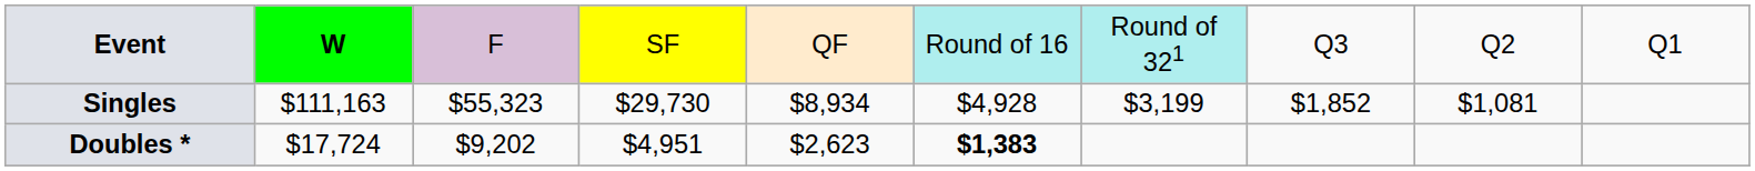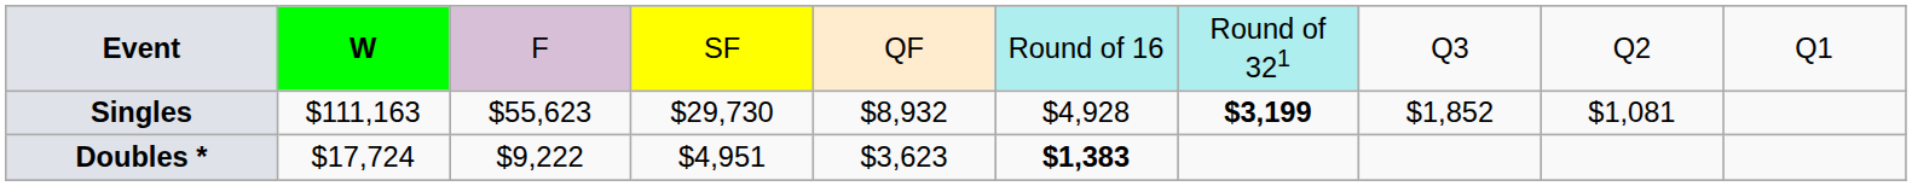Singles | column 3: $55,323 -> $55,623
Singles | column 5: $8,934 -> $8,932
Singles | column 7: normal -> bold
Doubles * | column 3: $9,202 -> $9,222
Doubles * | column 5: $2,623 -> $3,623
